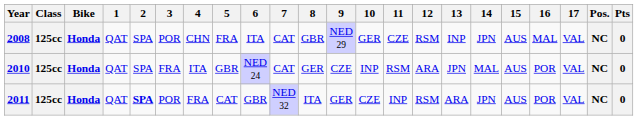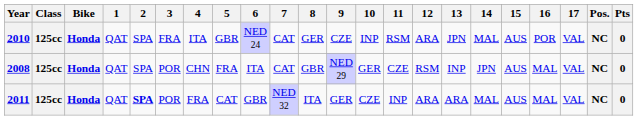rows swapped: 2008 <-> 2010
2011 | 12: RSM -> ARA
2011 | 14: JPN -> MAL
2011 | 16: POR -> MAL
